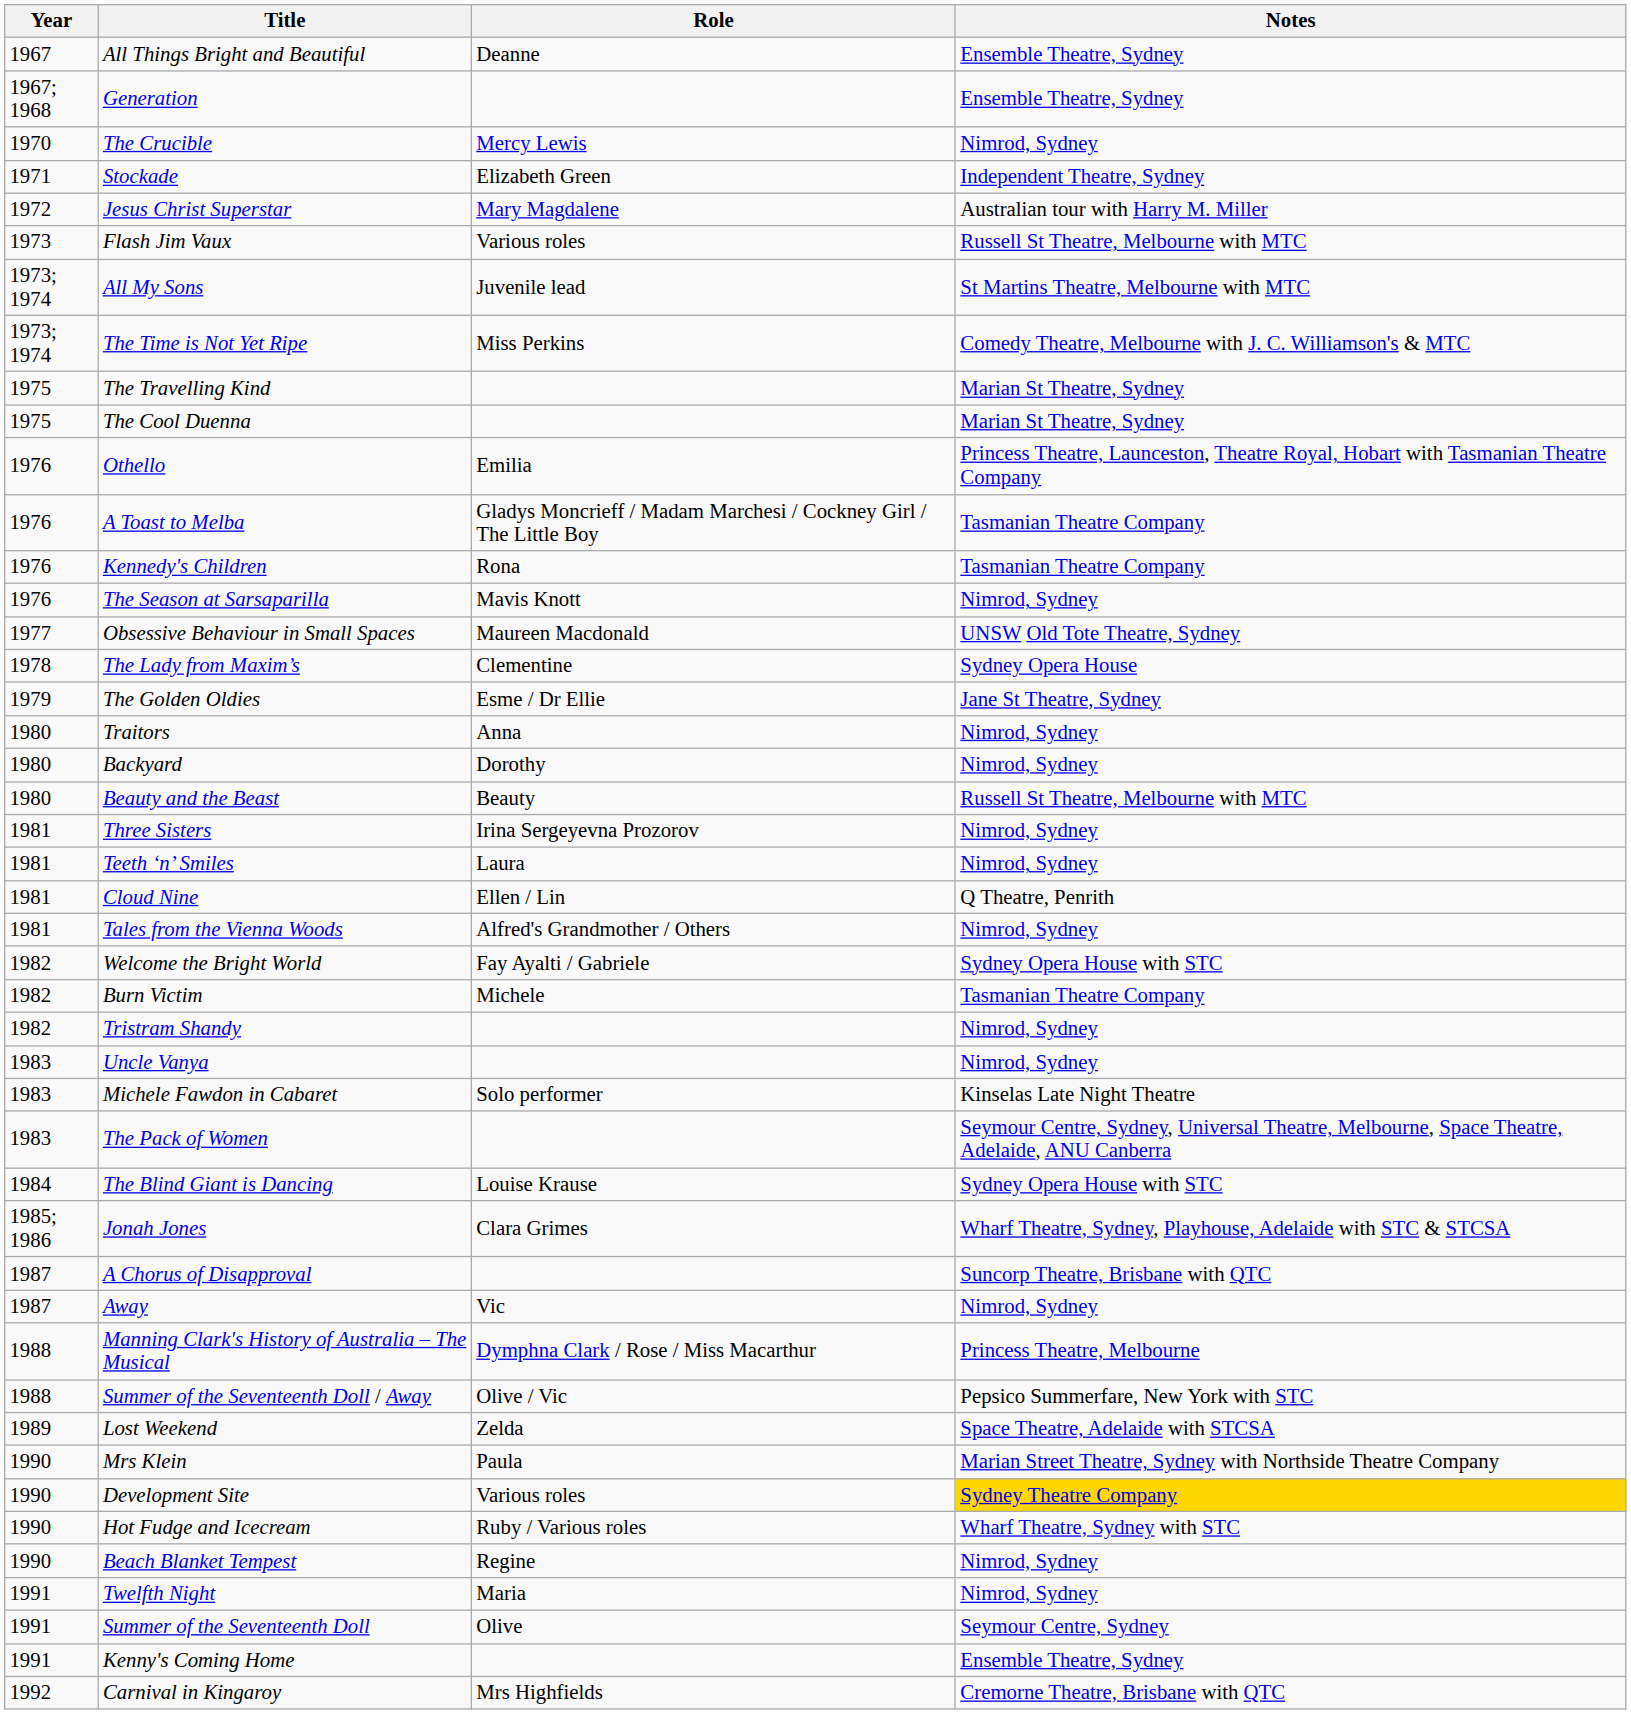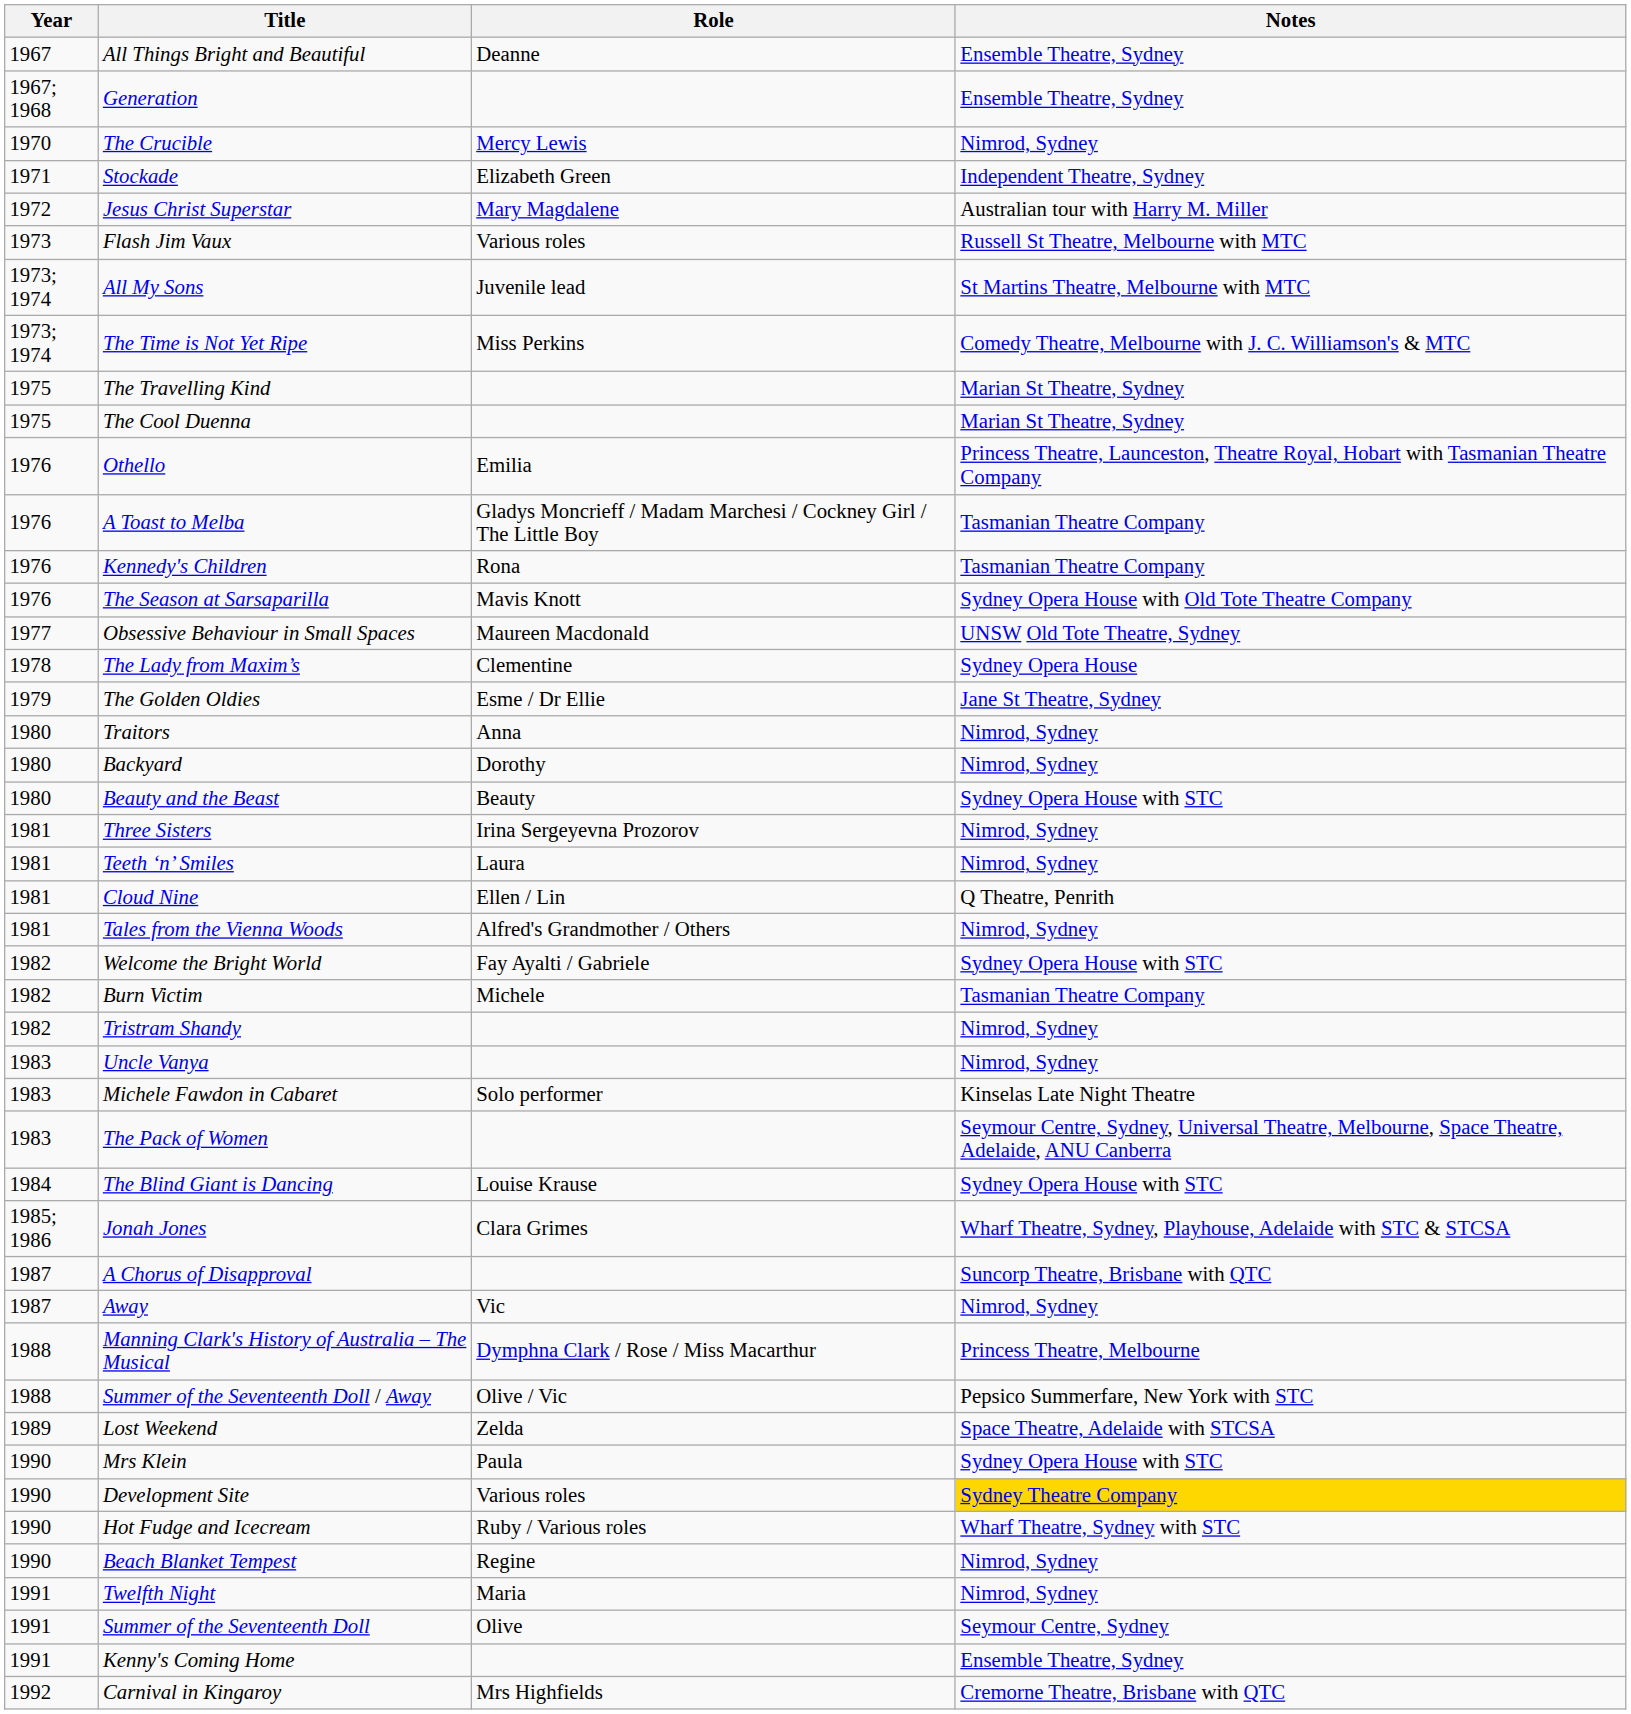The Season at Sarsaparilla | Notes: Nimrod, Sydney -> Sydney Opera House with Old Tote Theatre Company
Beauty and the Beast | Notes: Russell St Theatre, Melbourne with MTC -> Sydney Opera House with STC
Mrs Klein | Notes: Marian Street Theatre, Sydney with Northside Theatre Company -> Sydney Opera House with STC
